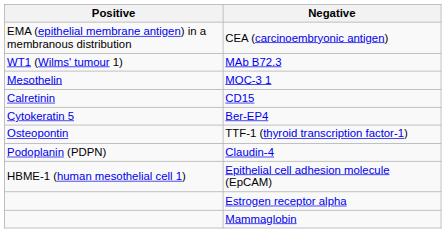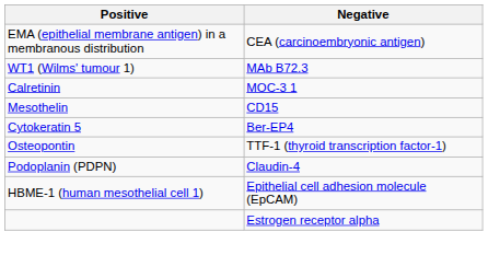MOC-3 1 | Positive: Mesothelin -> Calretinin
CD15 | Positive: Calretinin -> Mesothelin
- row: Mammaglobin
